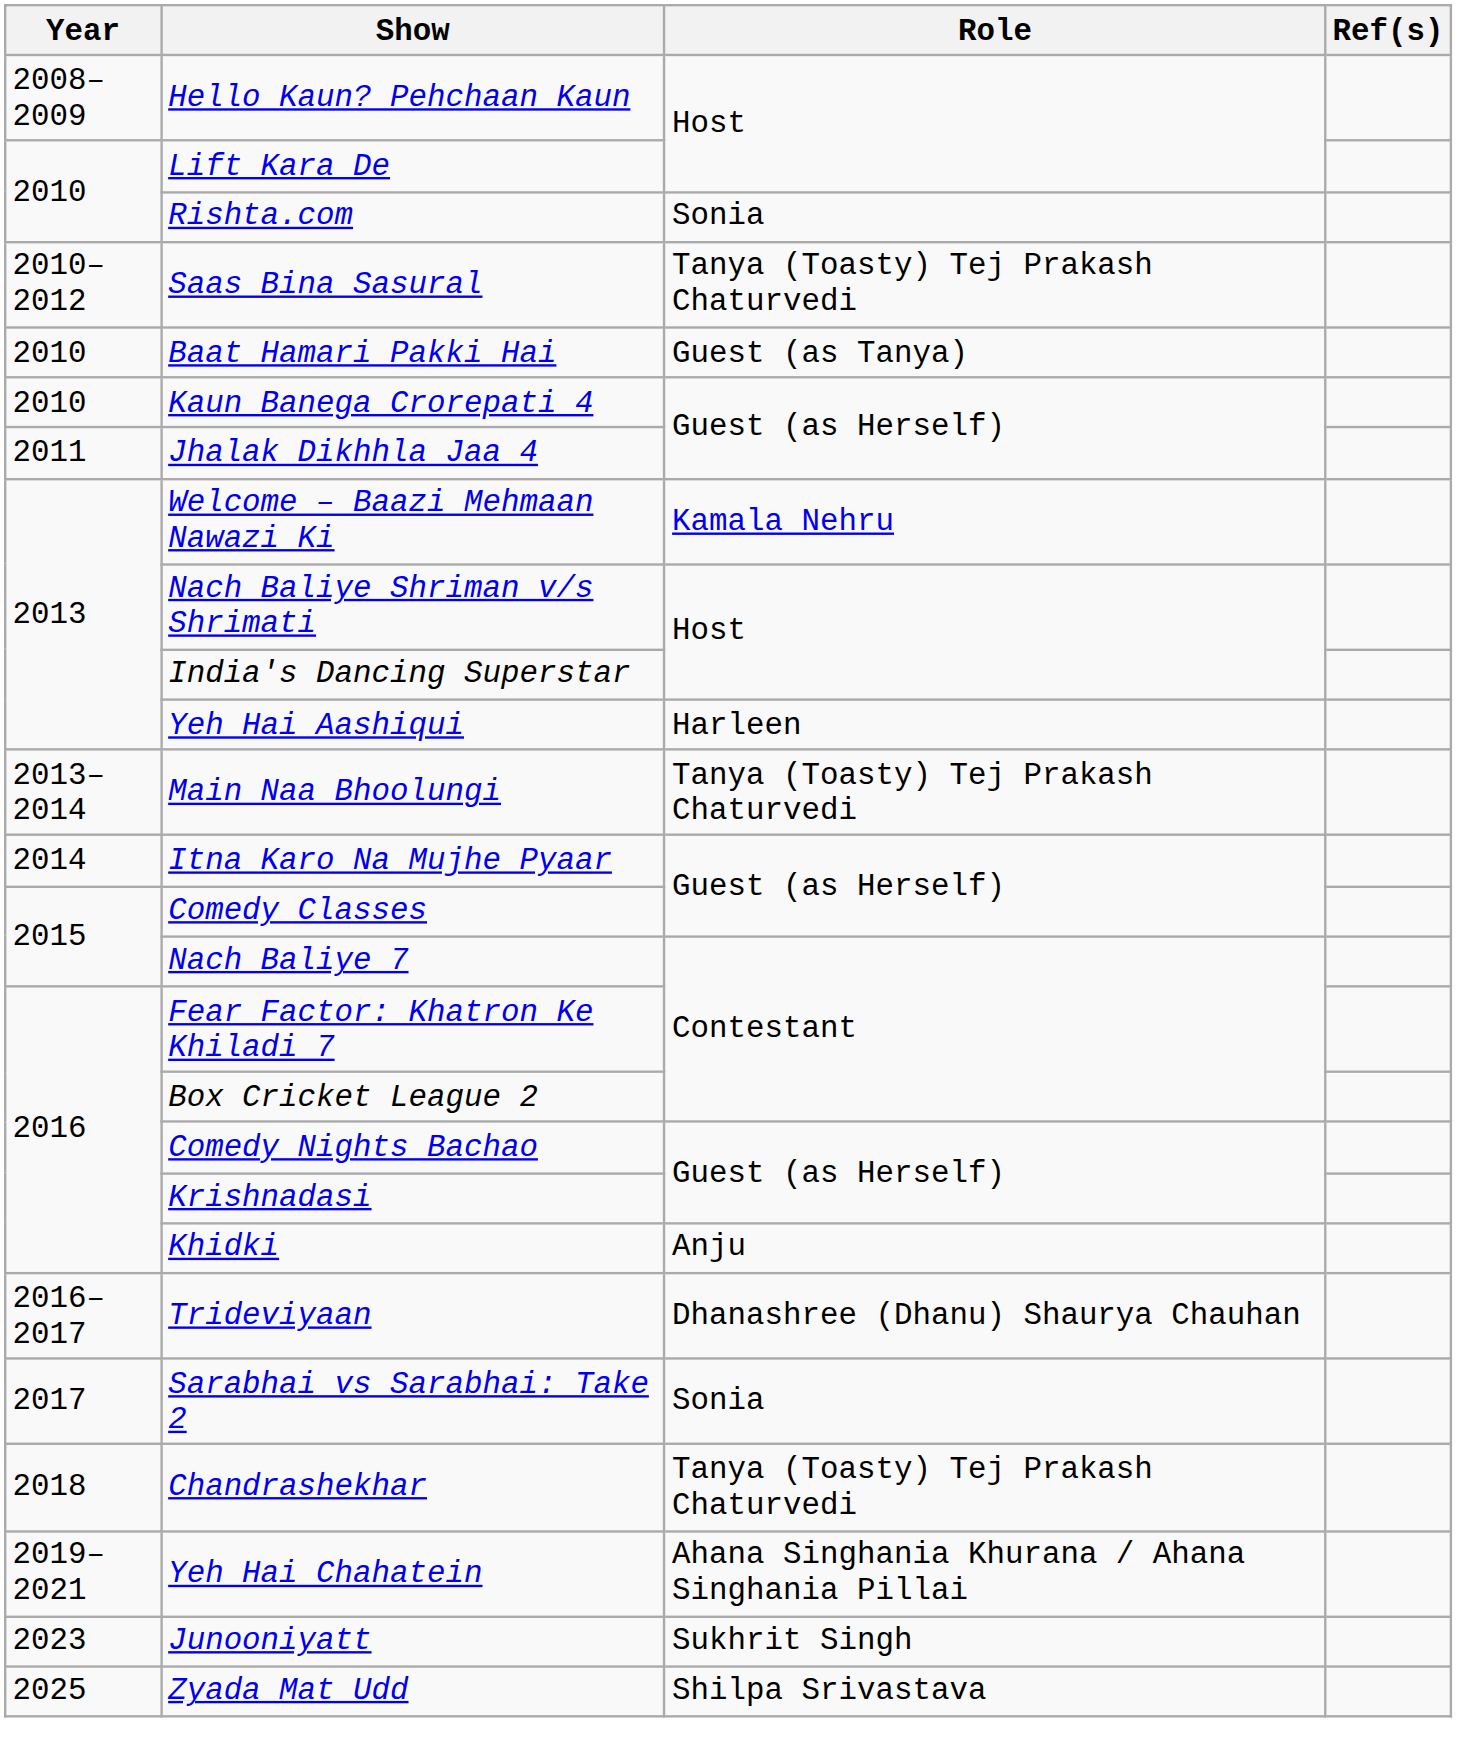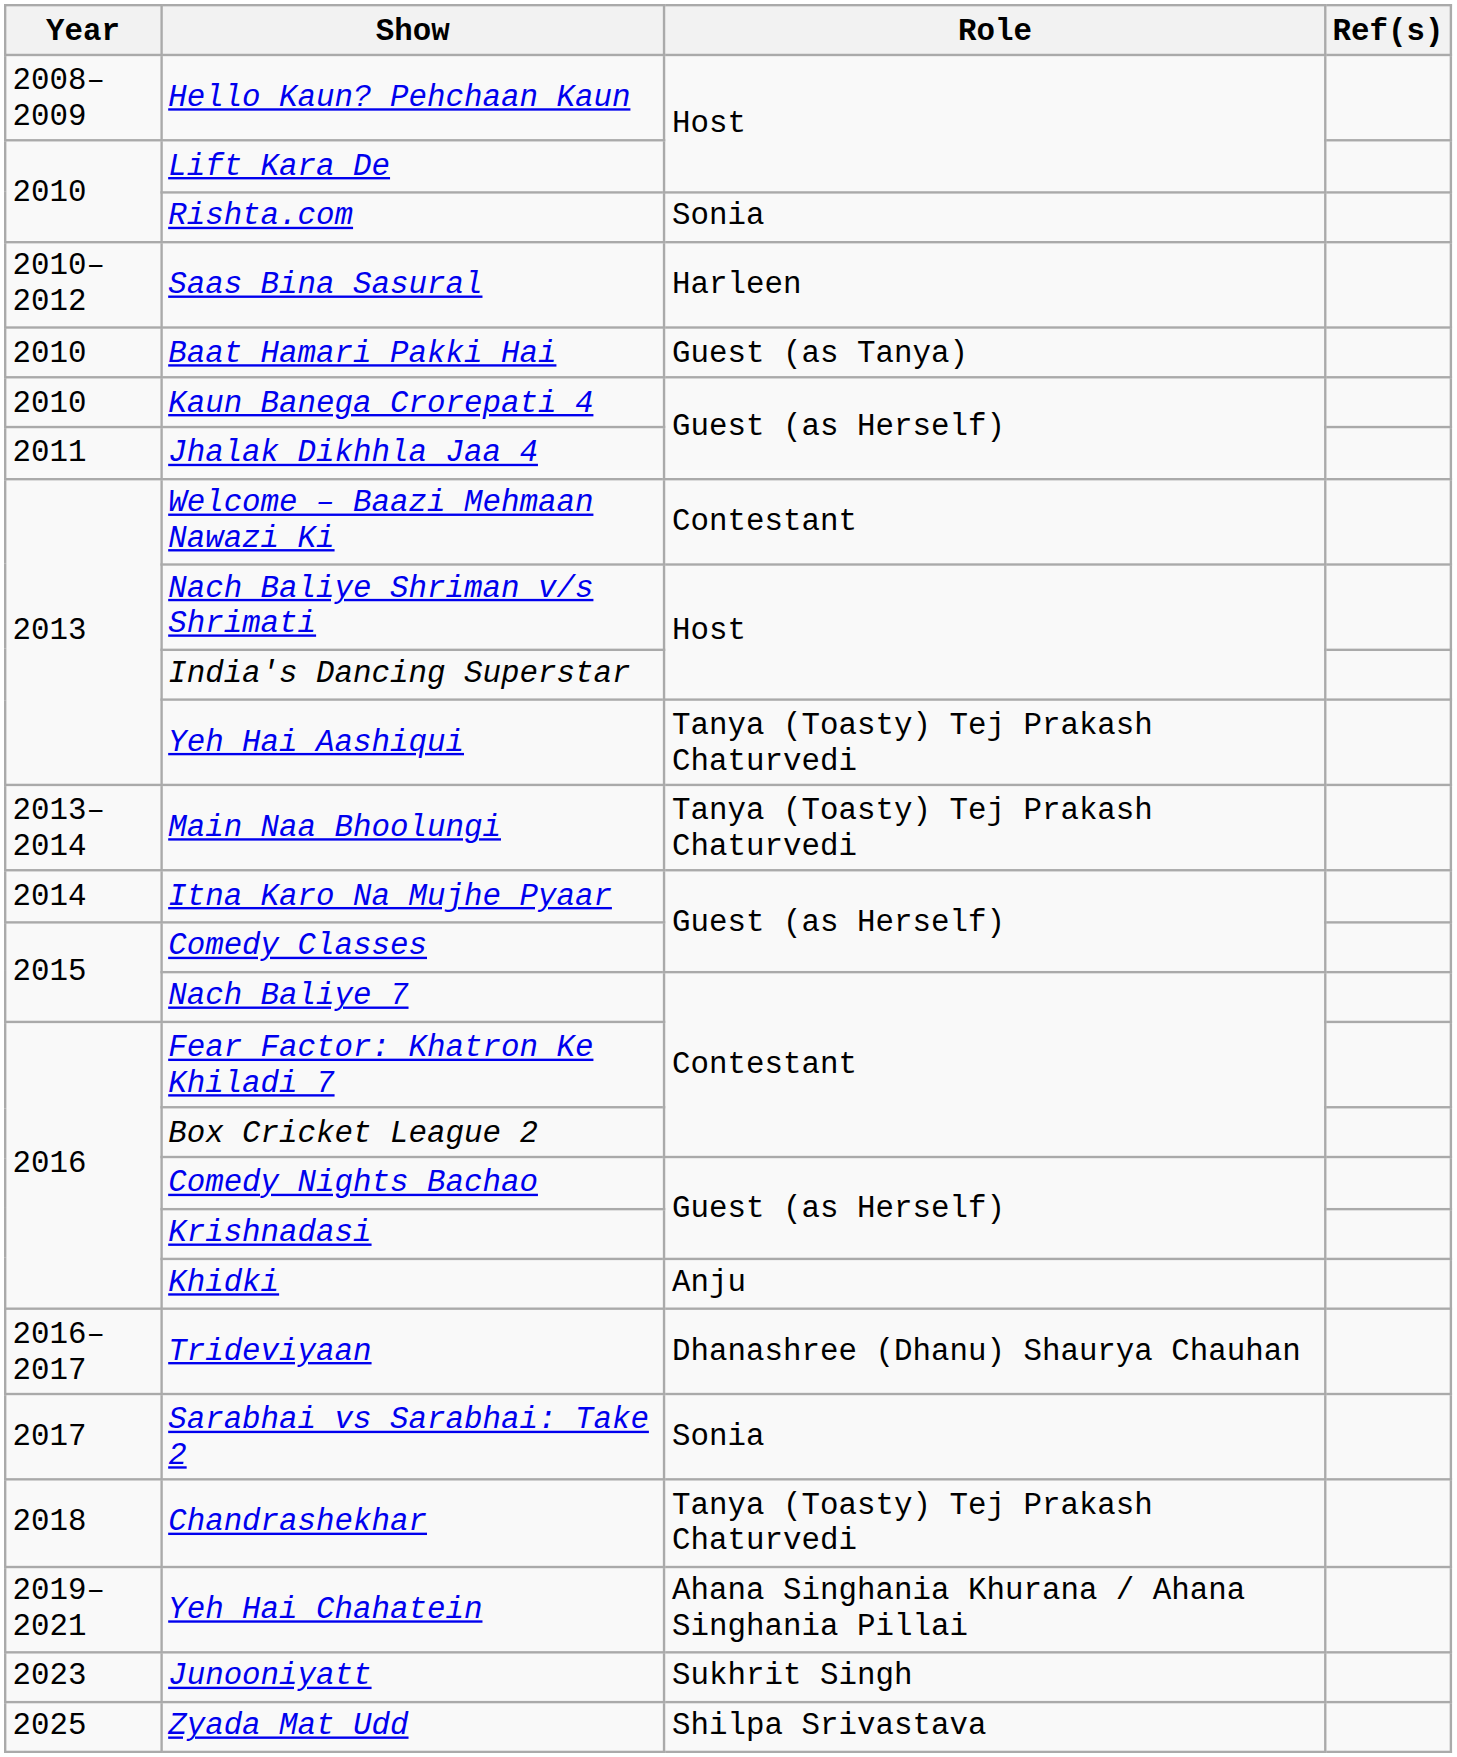Saas Bina Sasural | Role: Tanya (Toasty) Tej Prakash Chaturvedi -> Harleen
Welcome – Baazi Mehmaan Nawazi Ki | Role: Kamala Nehru -> Contestant
Yeh Hai Aashiqui | Role: Harleen -> Tanya (Toasty) Tej Prakash Chaturvedi
